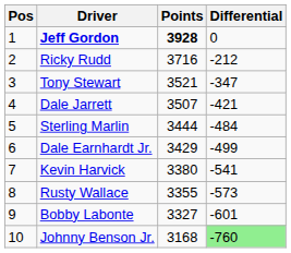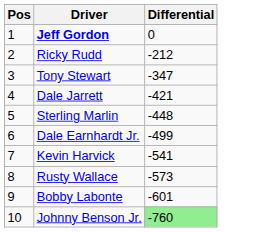- column: Points | 3928 | 3716 | 3521 | 3507 | 3444 | 3429 | 3380 | 3355 | 3327 | 3168
Sterling Marlin | Differential: -484 -> -448
